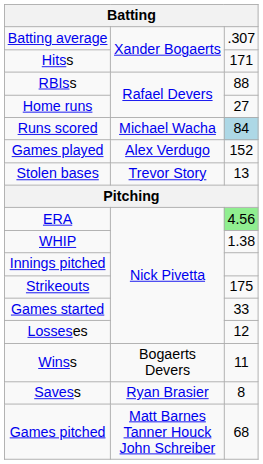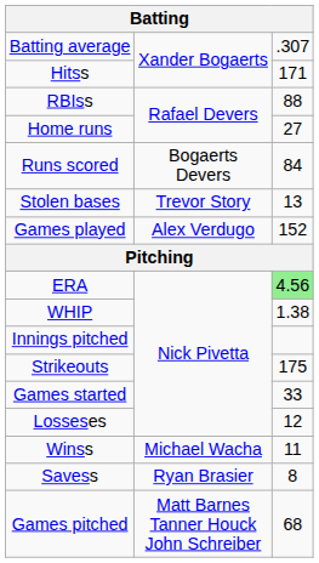Runs scored | column 2: Michael Wacha -> Bogaerts Devers
Runs scored | column 3: lightblue background -> no background
rows swapped: Stolen bases <-> Games played
Winss | column 2: Bogaerts Devers -> Michael Wacha
